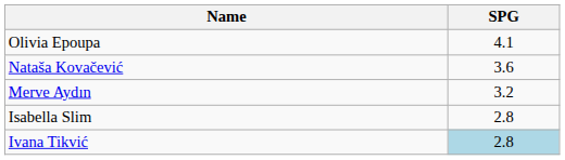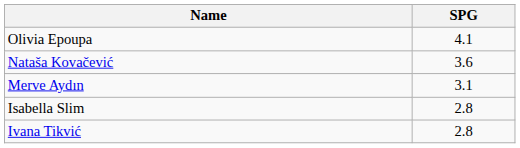Merve Aydın | SPG: 3.2 -> 3.1
Ivana Tikvić | SPG: lightblue background -> no background
